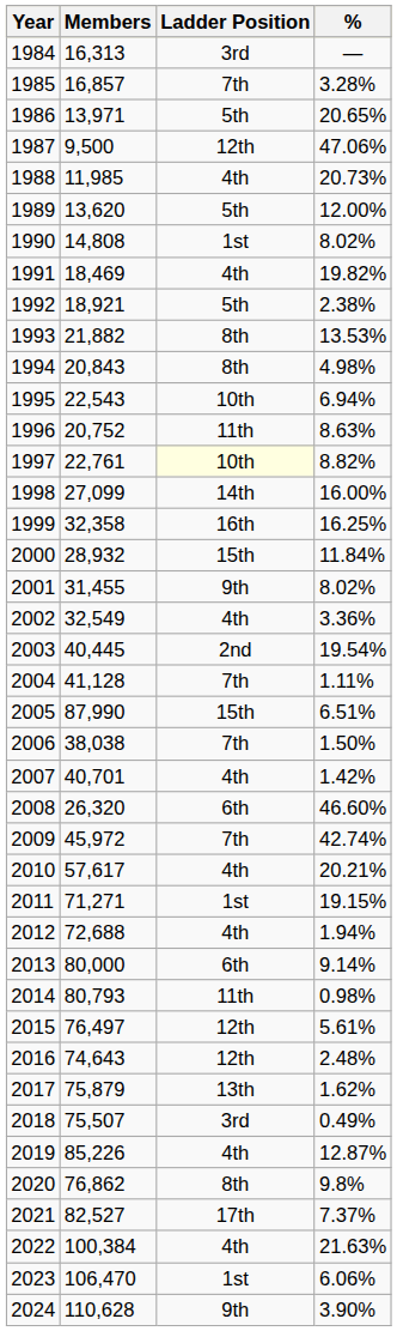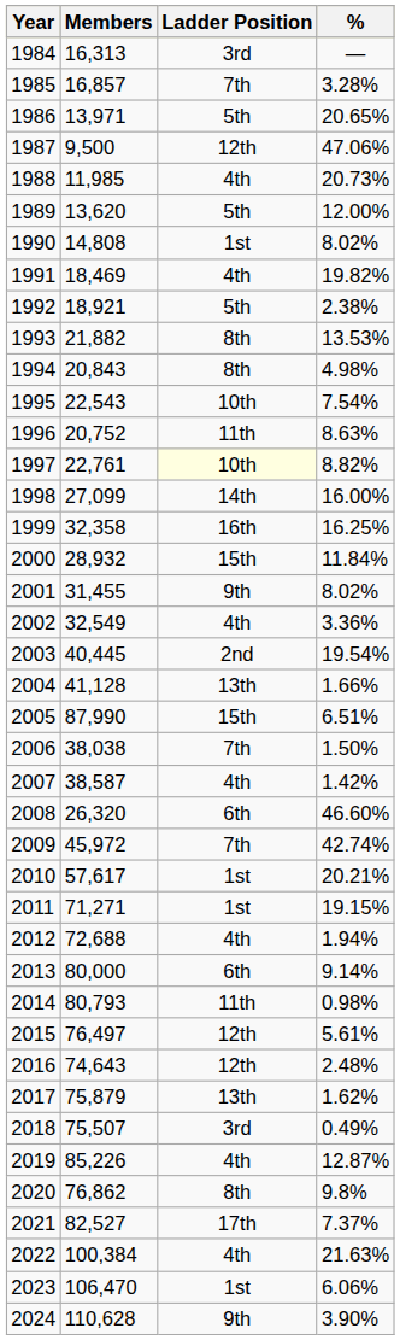1995 | %: 6.94% -> 7.54%
2004 | Ladder Position: 7th -> 13th
2004 | %: 1.11% -> 1.66%
2007 | Members: 40,701 -> 38,587
2010 | Ladder Position: 4th -> 1st
